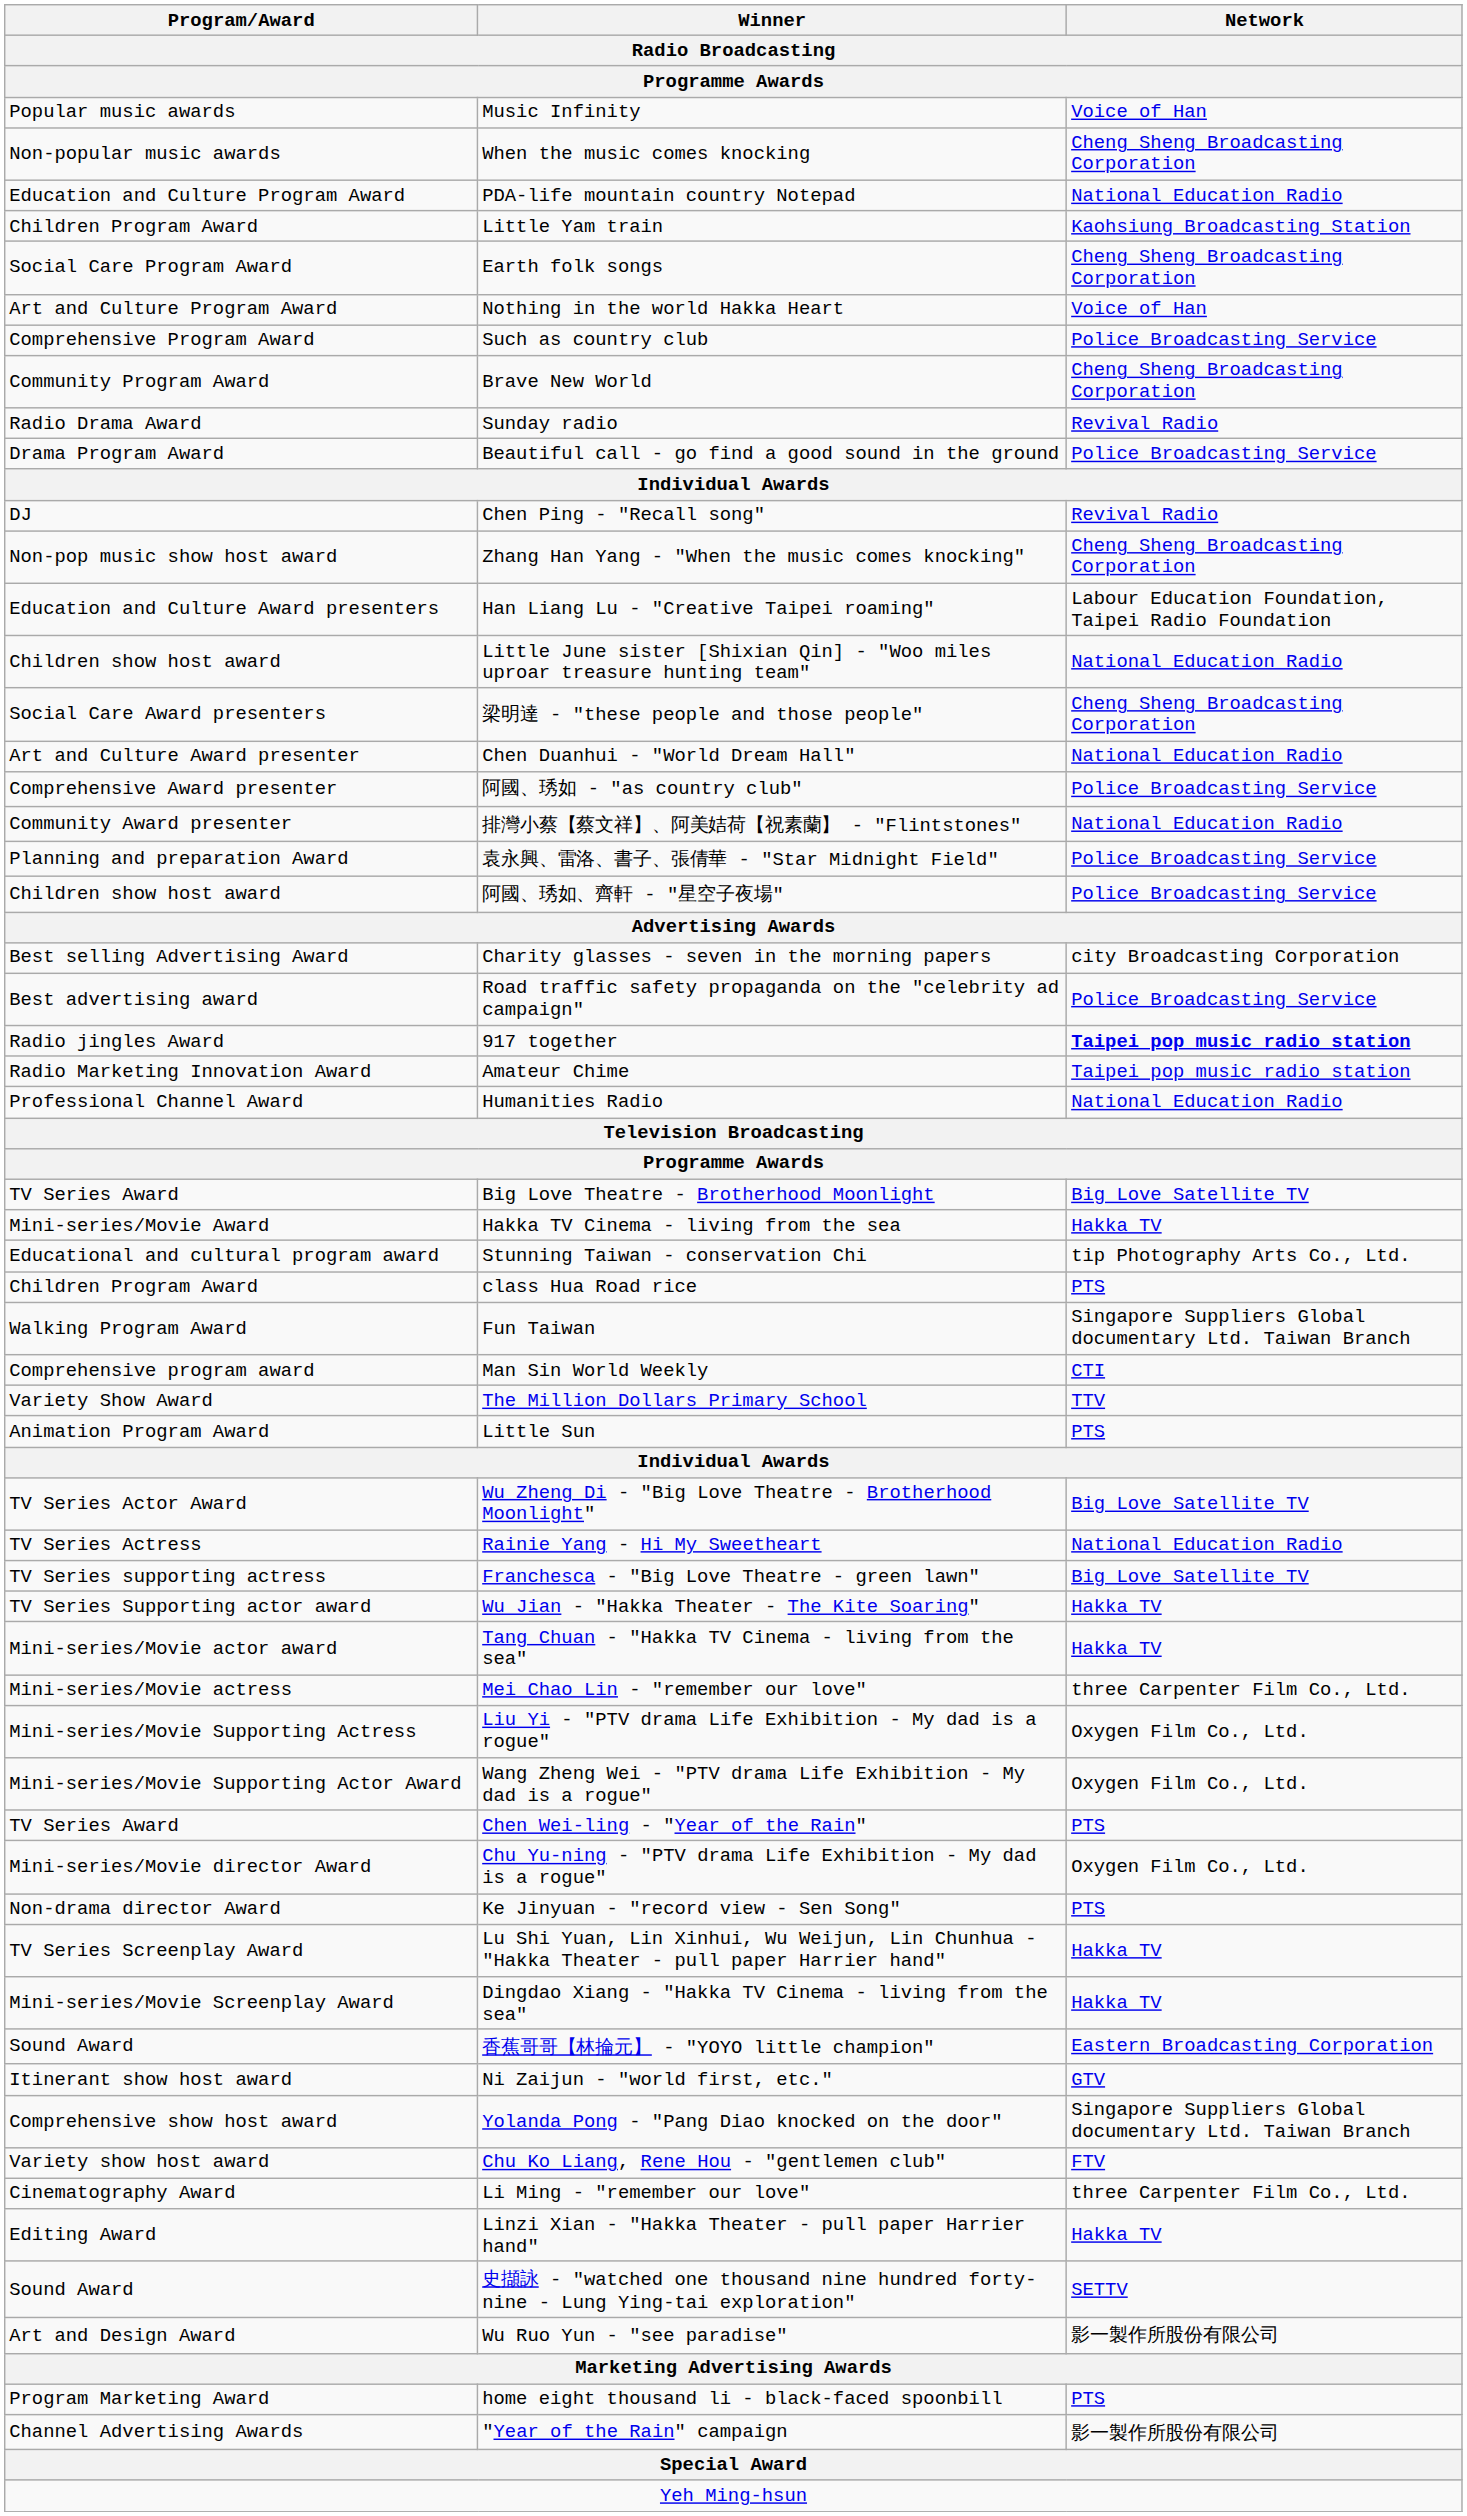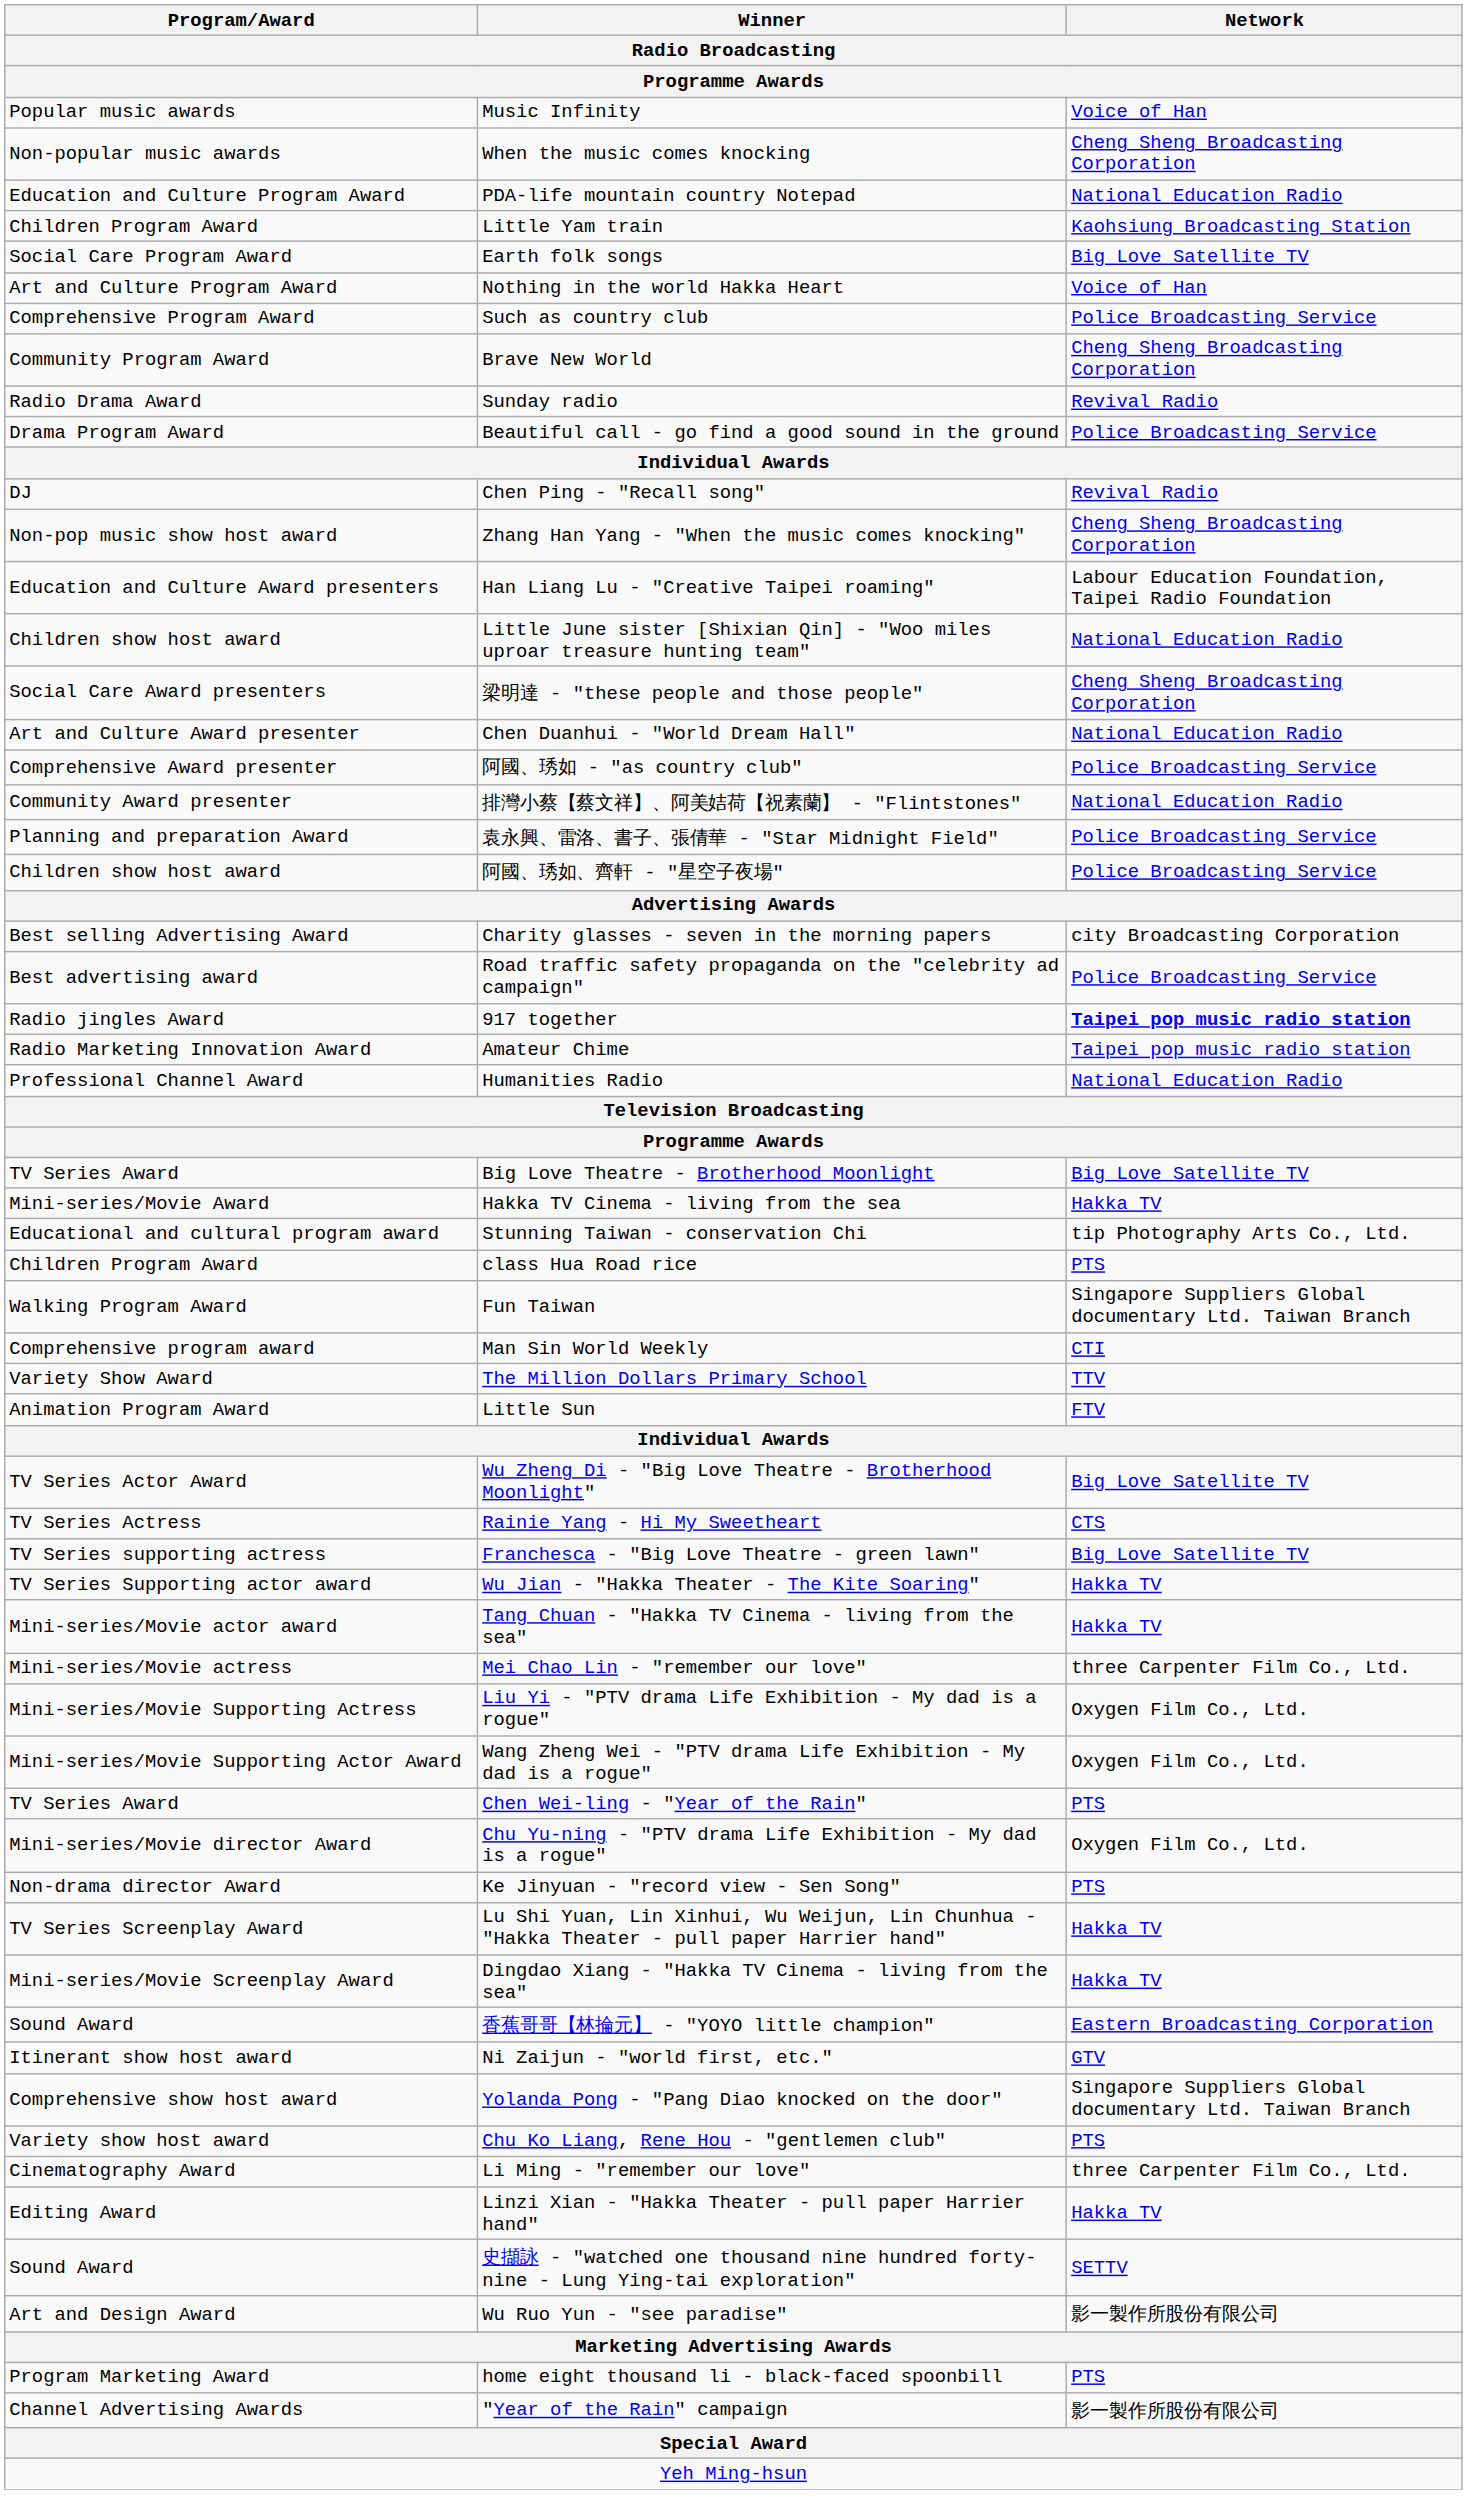Earth folk songs | Network: Cheng Sheng Broadcasting Corporation -> Big Love Satellite TV
Little Sun | Network: PTS -> FTV
Rainie Yang - Hi My Sweetheart | Network: National Education Radio -> CTS
Chu Ko Liang, Rene Hou - "gentlemen club" | Network: FTV -> PTS
